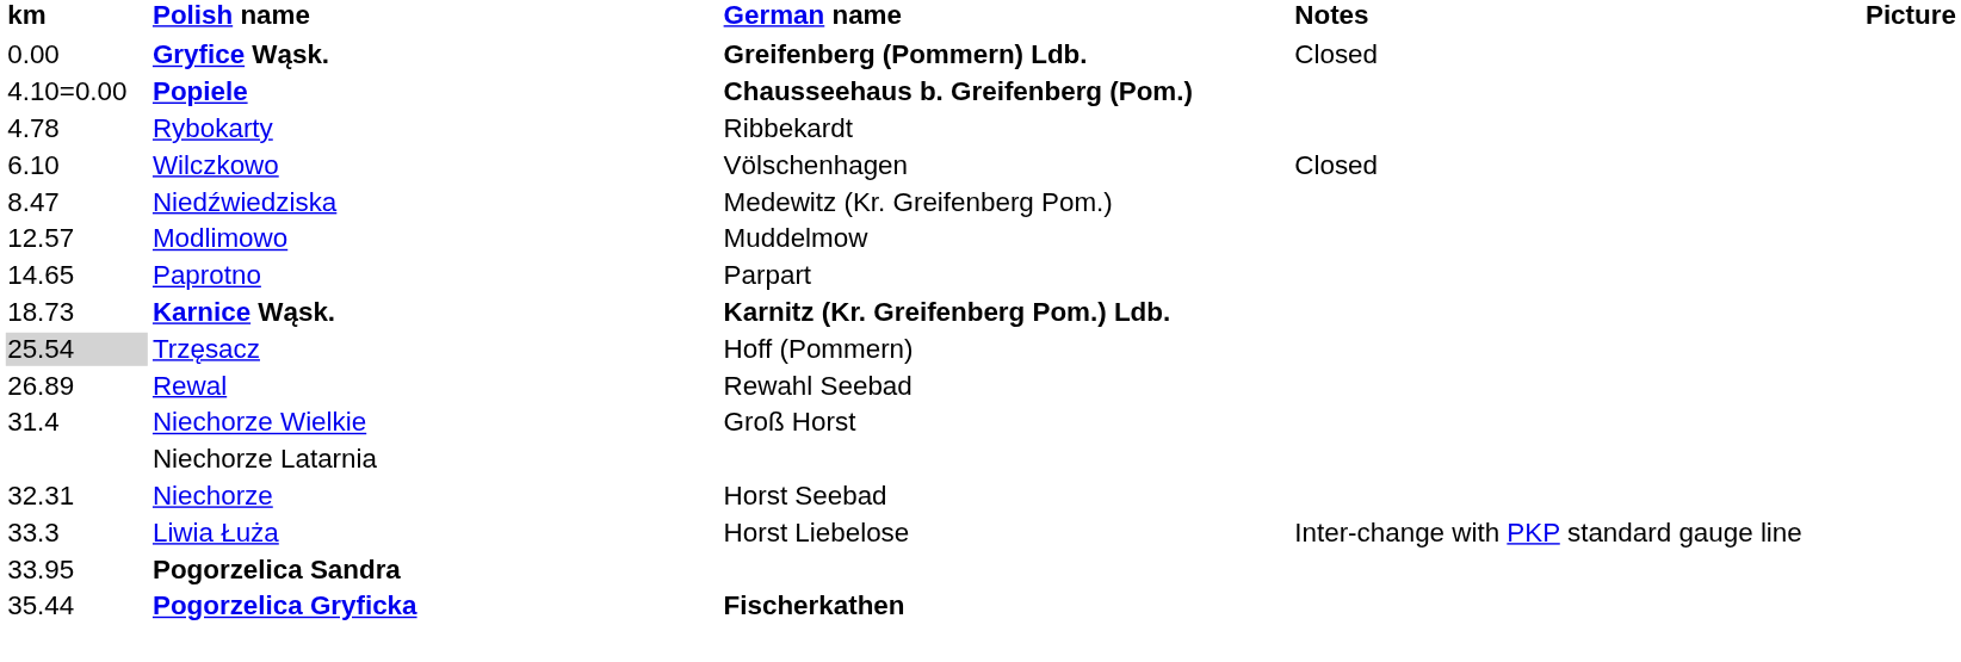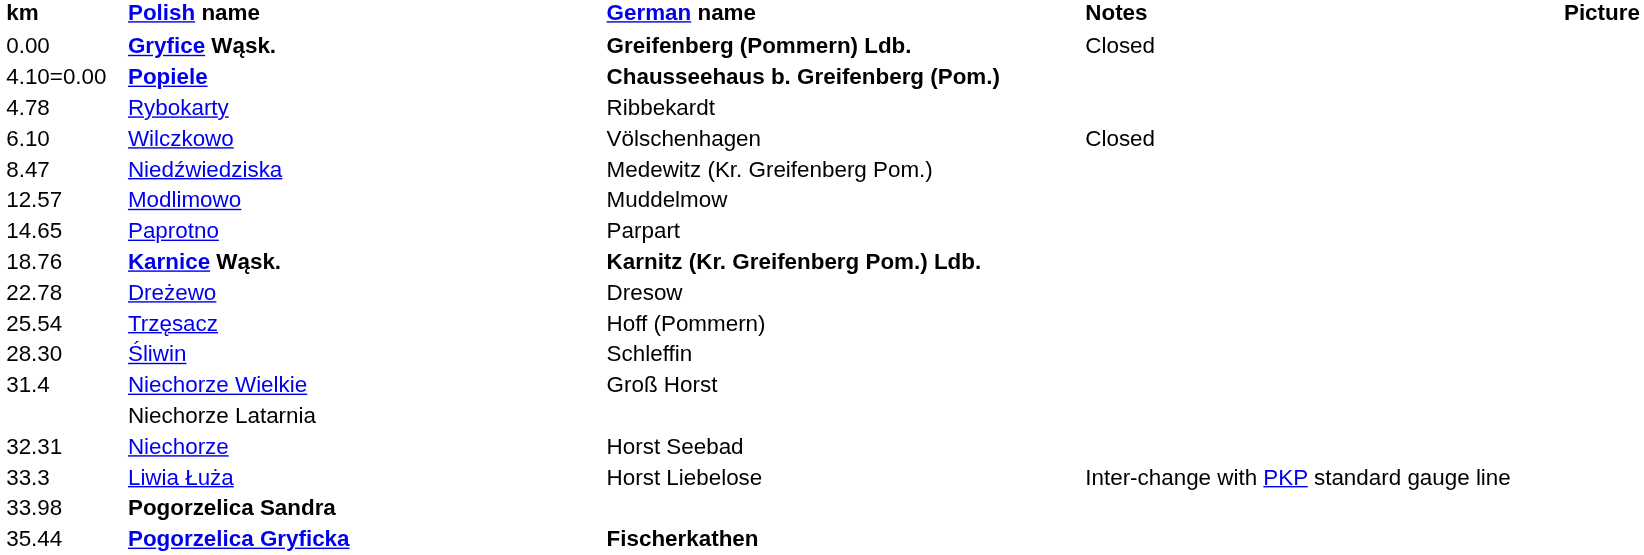Karnice Wąsk. | km: 18.73 -> 18.76
+ row: 22.78 | Dreżewo | Dresow
Trzęsacz | km: lightgrey background -> no background
- row: 26.89 | Rewal | Rewahl Seebad
+ row: 28.30 | Śliwin | Schleffin
Pogorzelica Sandra | km: 33.95 -> 33.98
